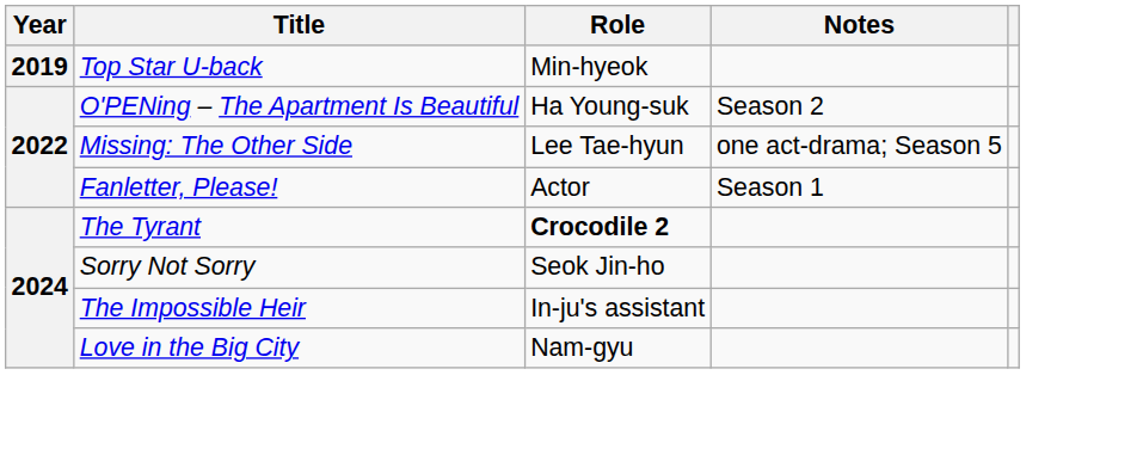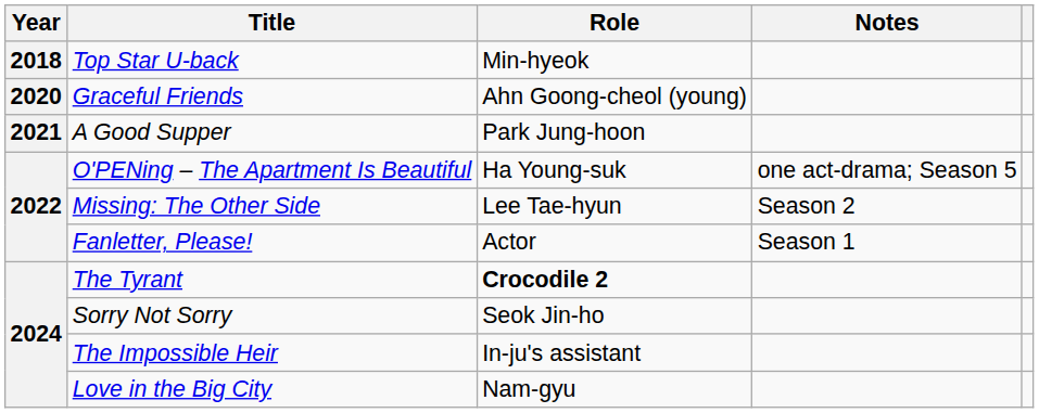Top Star U-back | Year: 2019 -> 2018
+ row: 2020 | Graceful Friends | Ahn Goong-cheol (young)
+ row: 2021 | A Good Supper | Park Jung-hoon
O'PENing – The Apartment Is Beautiful | Notes: Season 2 -> one act-drama; Season 5
Missing: The Other Side | Notes: one act-drama; Season 5 -> Season 2
